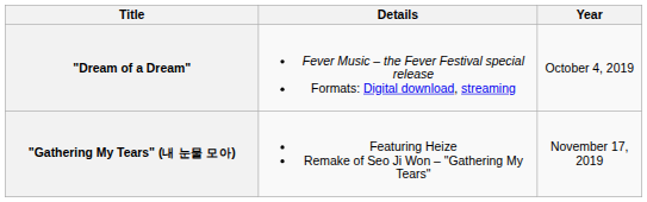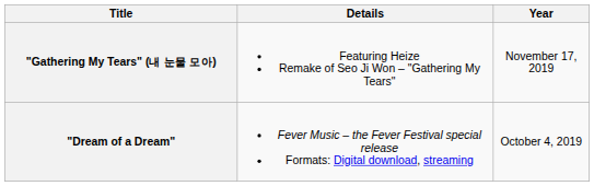rows swapped: "Dream of a Dream" <-> "Gathering My Tears" (내 눈물 모아)
